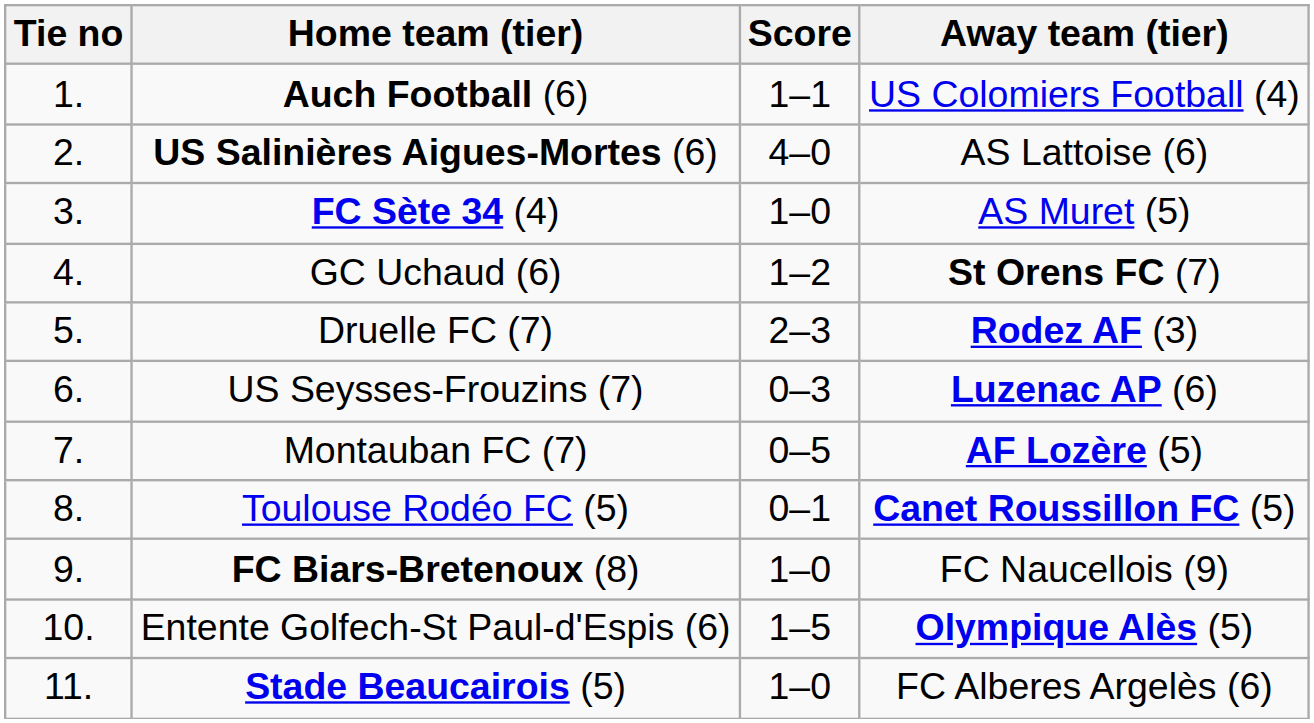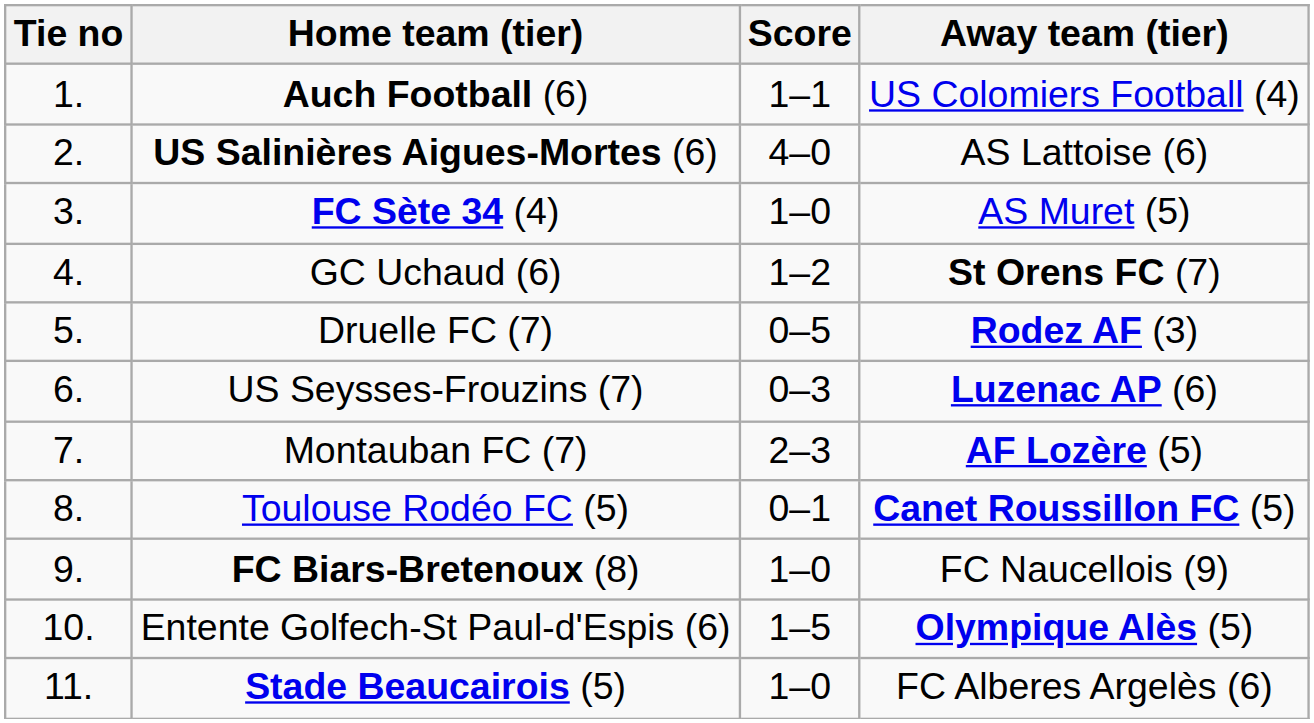Druelle FC (7) | Score: 2–3 -> 0–5
Montauban FC (7) | Score: 0–5 -> 2–3
